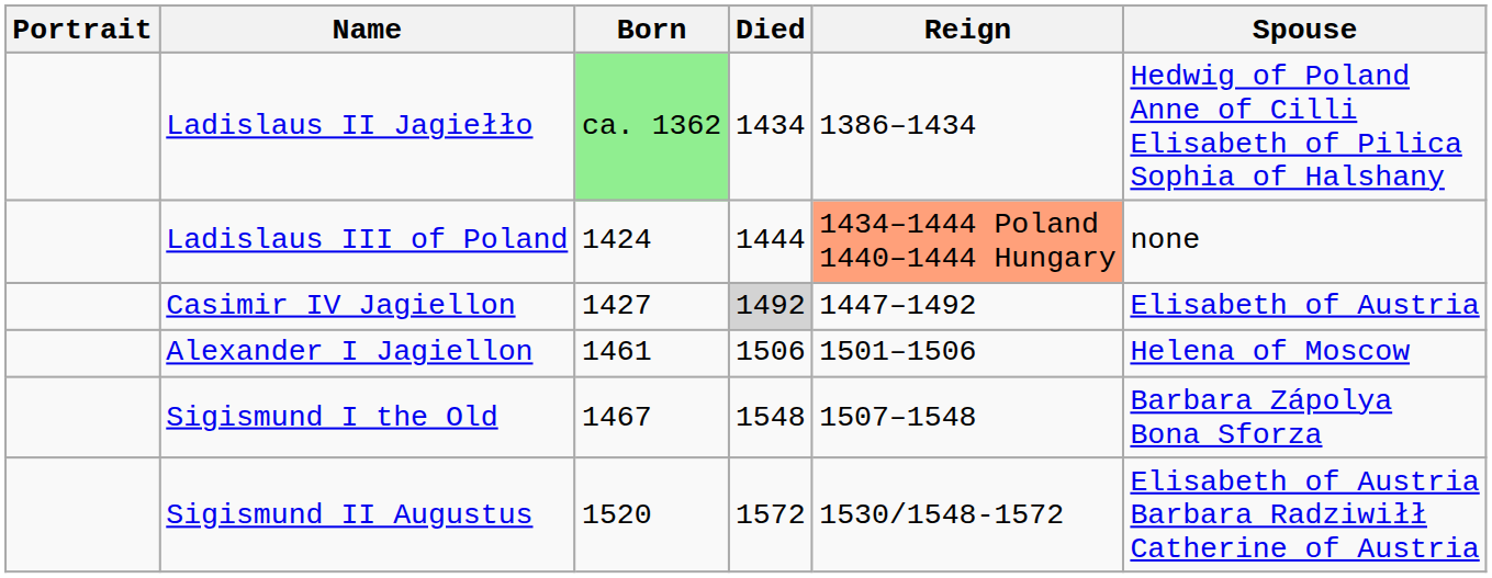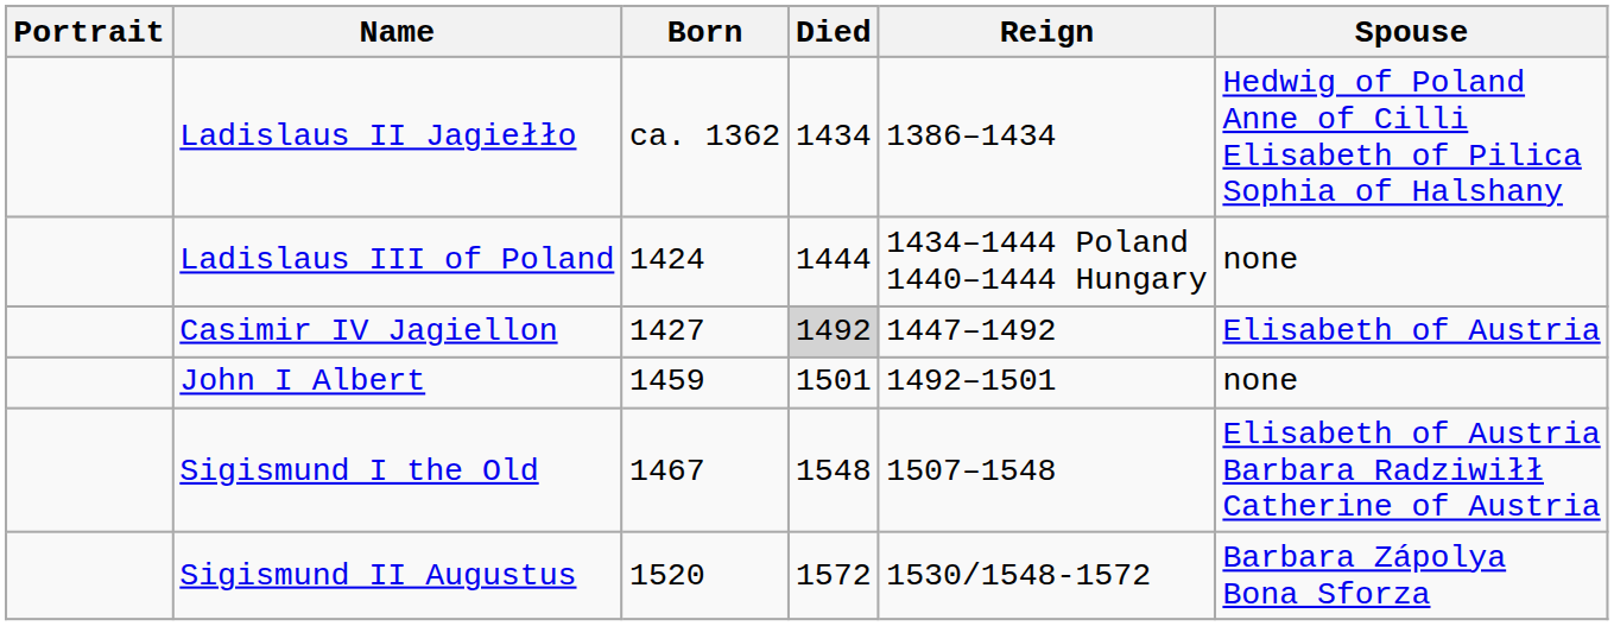Ladislaus II Jagiełło | Born: lightgreen background -> no background
Ladislaus III of Poland | Reign: lightsalmon background -> no background
+ row: John I Albert | 1459 | 1501 | 1492–1501 | none
- row: Alexander I Jagiellon | 1461 | 1506 | 1501–1506 | Helena of Moscow
Sigismund I the Old | Spouse: Barbara Zápolya Bona Sforza -> Elisabeth of Austria Barbara Radziwiłł Catherine of Austria
Sigismund II Augustus | Spouse: Elisabeth of Austria Barbara Radziwiłł Catherine of Austria -> Barbara Zápolya Bona Sforza
